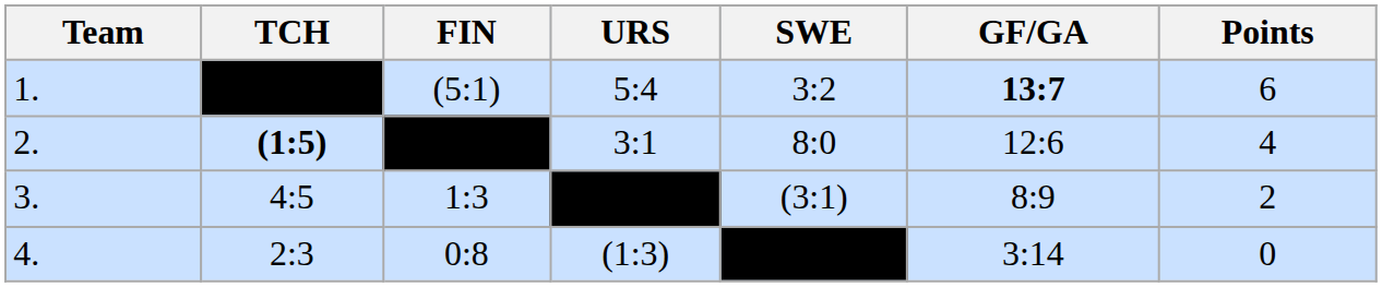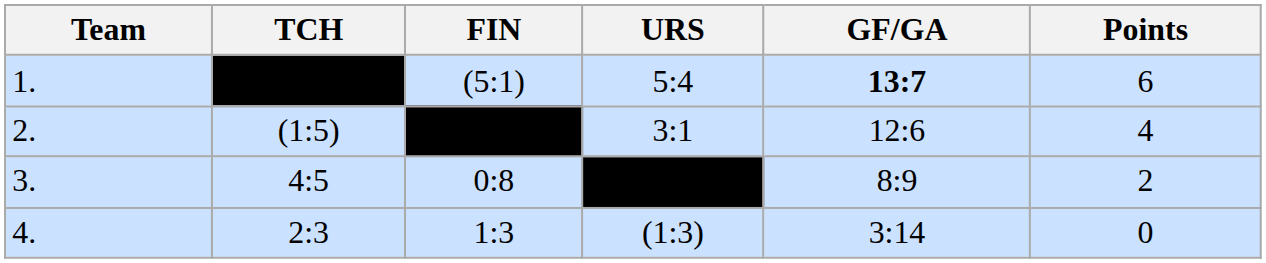- column: SWE | 3:2 | 8:0 | (3:1)
2. | TCH: bold -> normal
3. | FIN: 1:3 -> 0:8
4. | FIN: 0:8 -> 1:3
